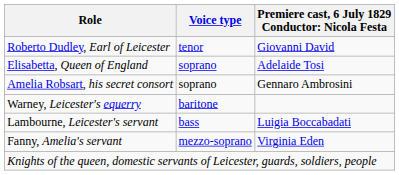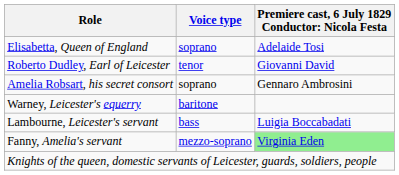rows swapped: Elisabetta, Queen of England <-> Roberto Dudley, Earl of Leicester
Fanny, Amelia's servant | column 3: no background -> lightgreen background
